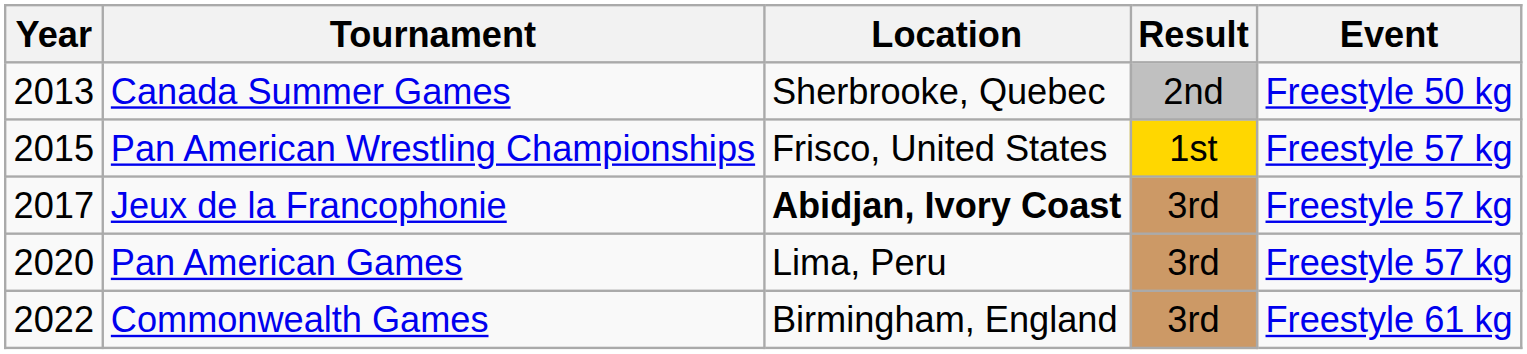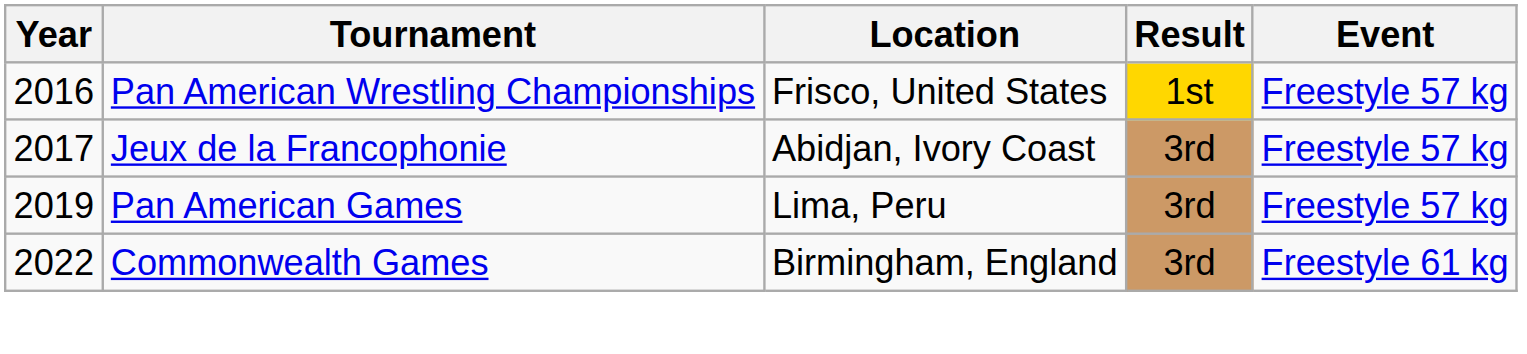- row: 2013 | Canada Summer Games | Sherbrooke, Quebec | 2nd | Freestyle 50 kg
Pan American Wrestling Championships | Year: 2015 -> 2016
Jeux de la Francophonie | Location: bold -> normal
Pan American Games | Year: 2020 -> 2019
